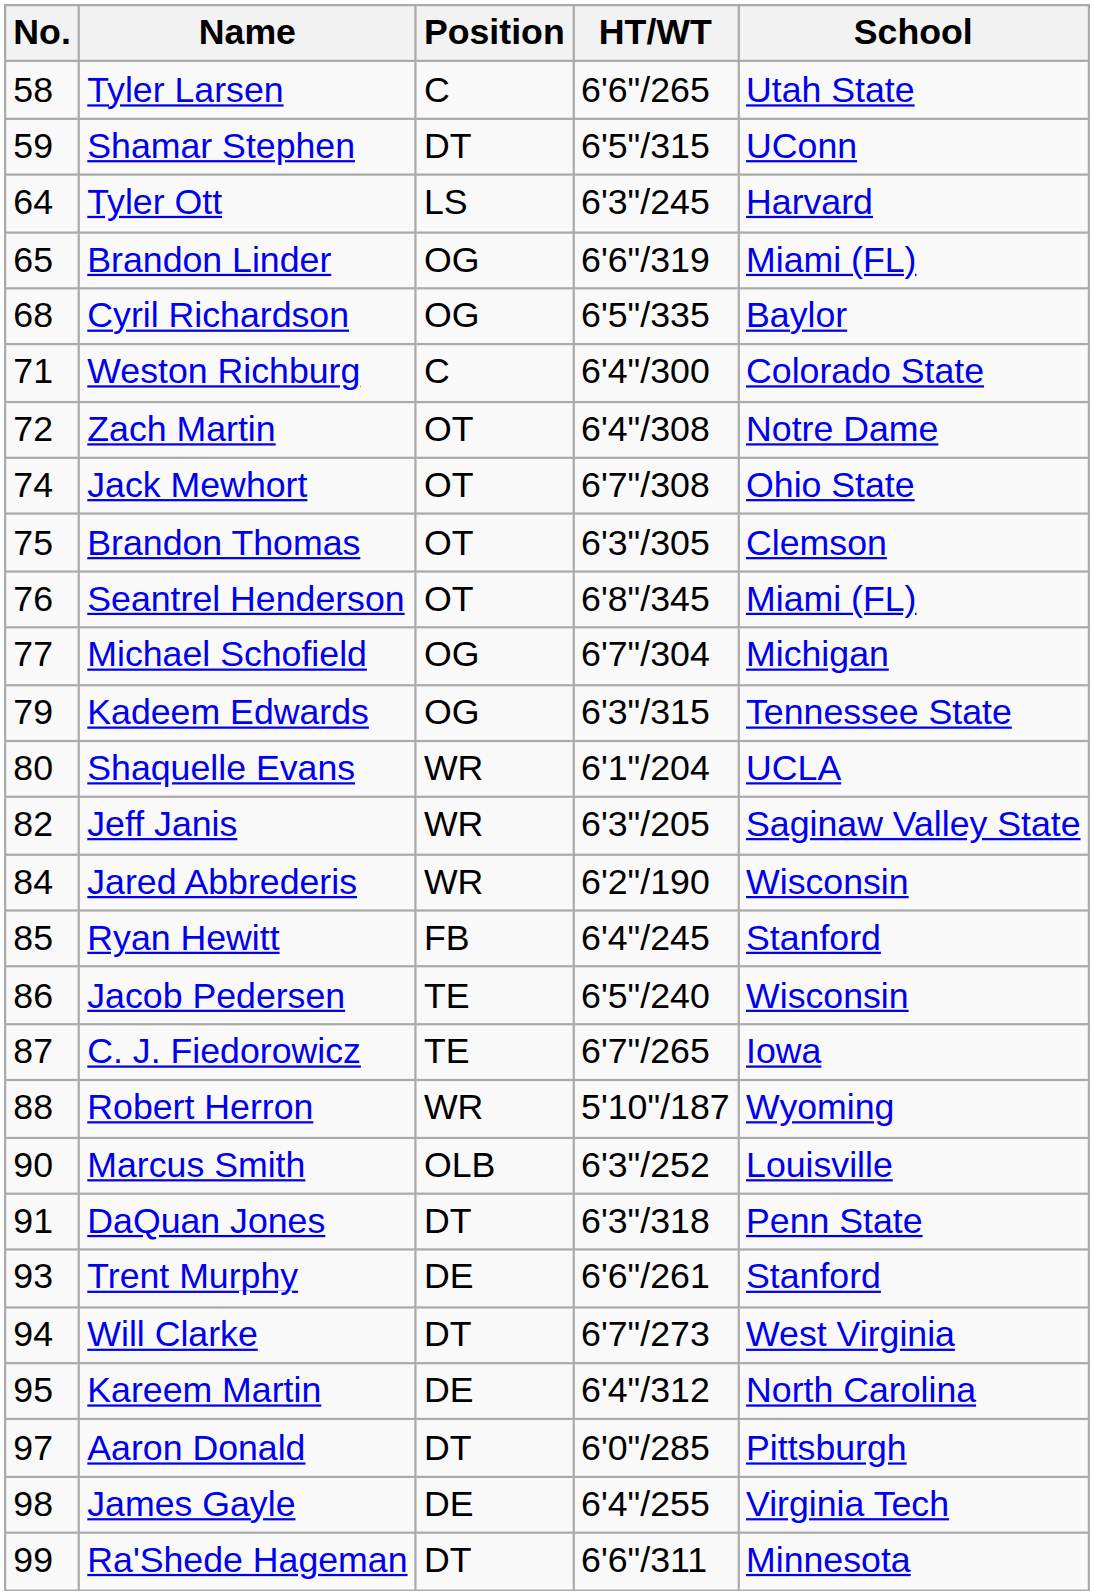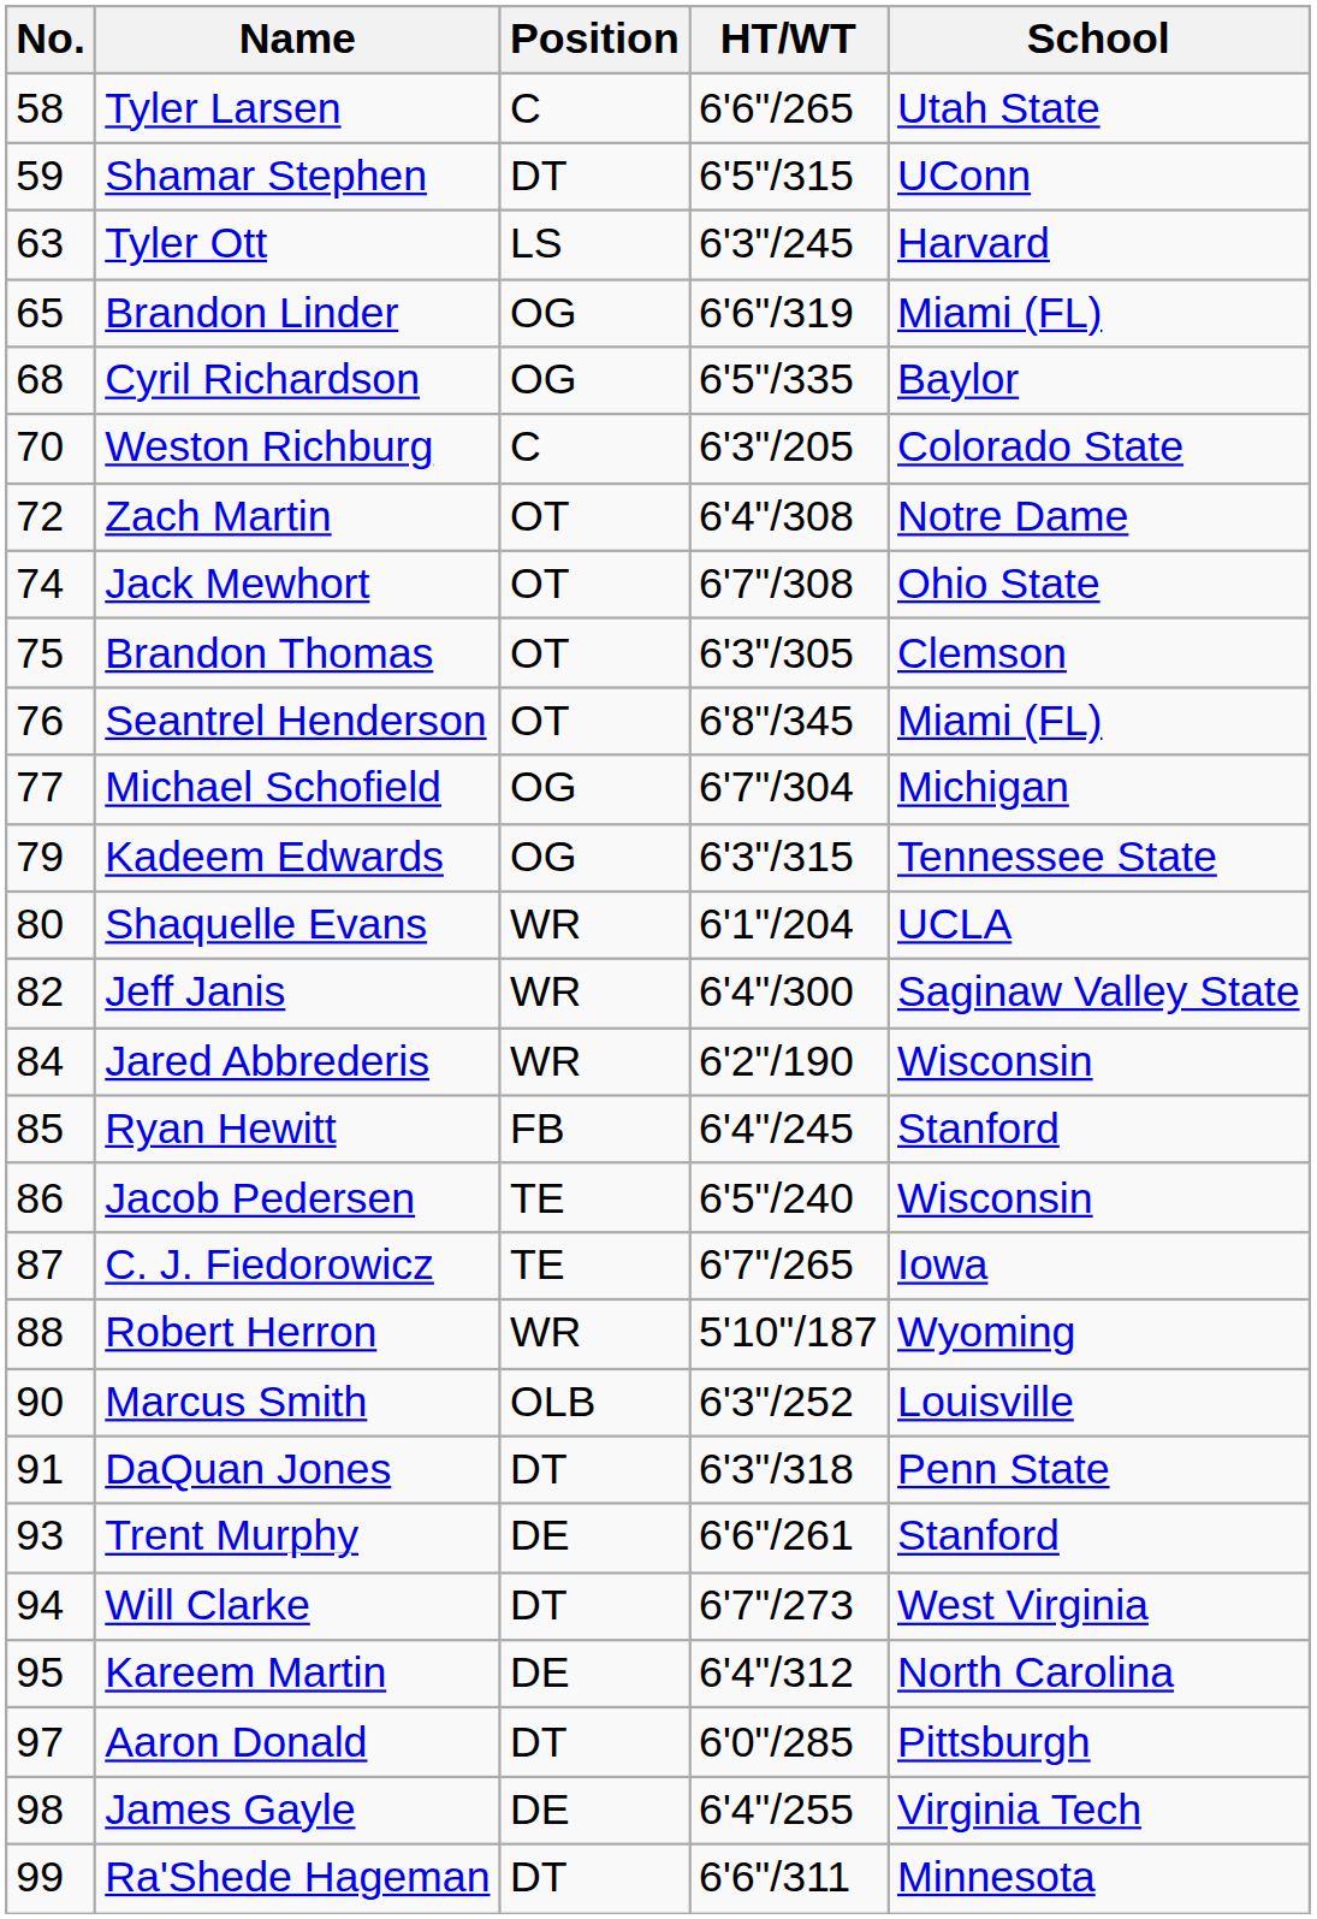Tyler Ott | No.: 64 -> 63
Weston Richburg | No.: 71 -> 70
Weston Richburg | HT/WT: 6'4"/300 -> 6'3"/205
Jeff Janis | HT/WT: 6'3"/205 -> 6'4"/300
